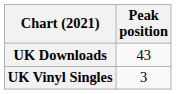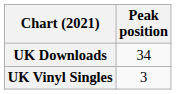UK Downloads | Peak position: 43 -> 34
